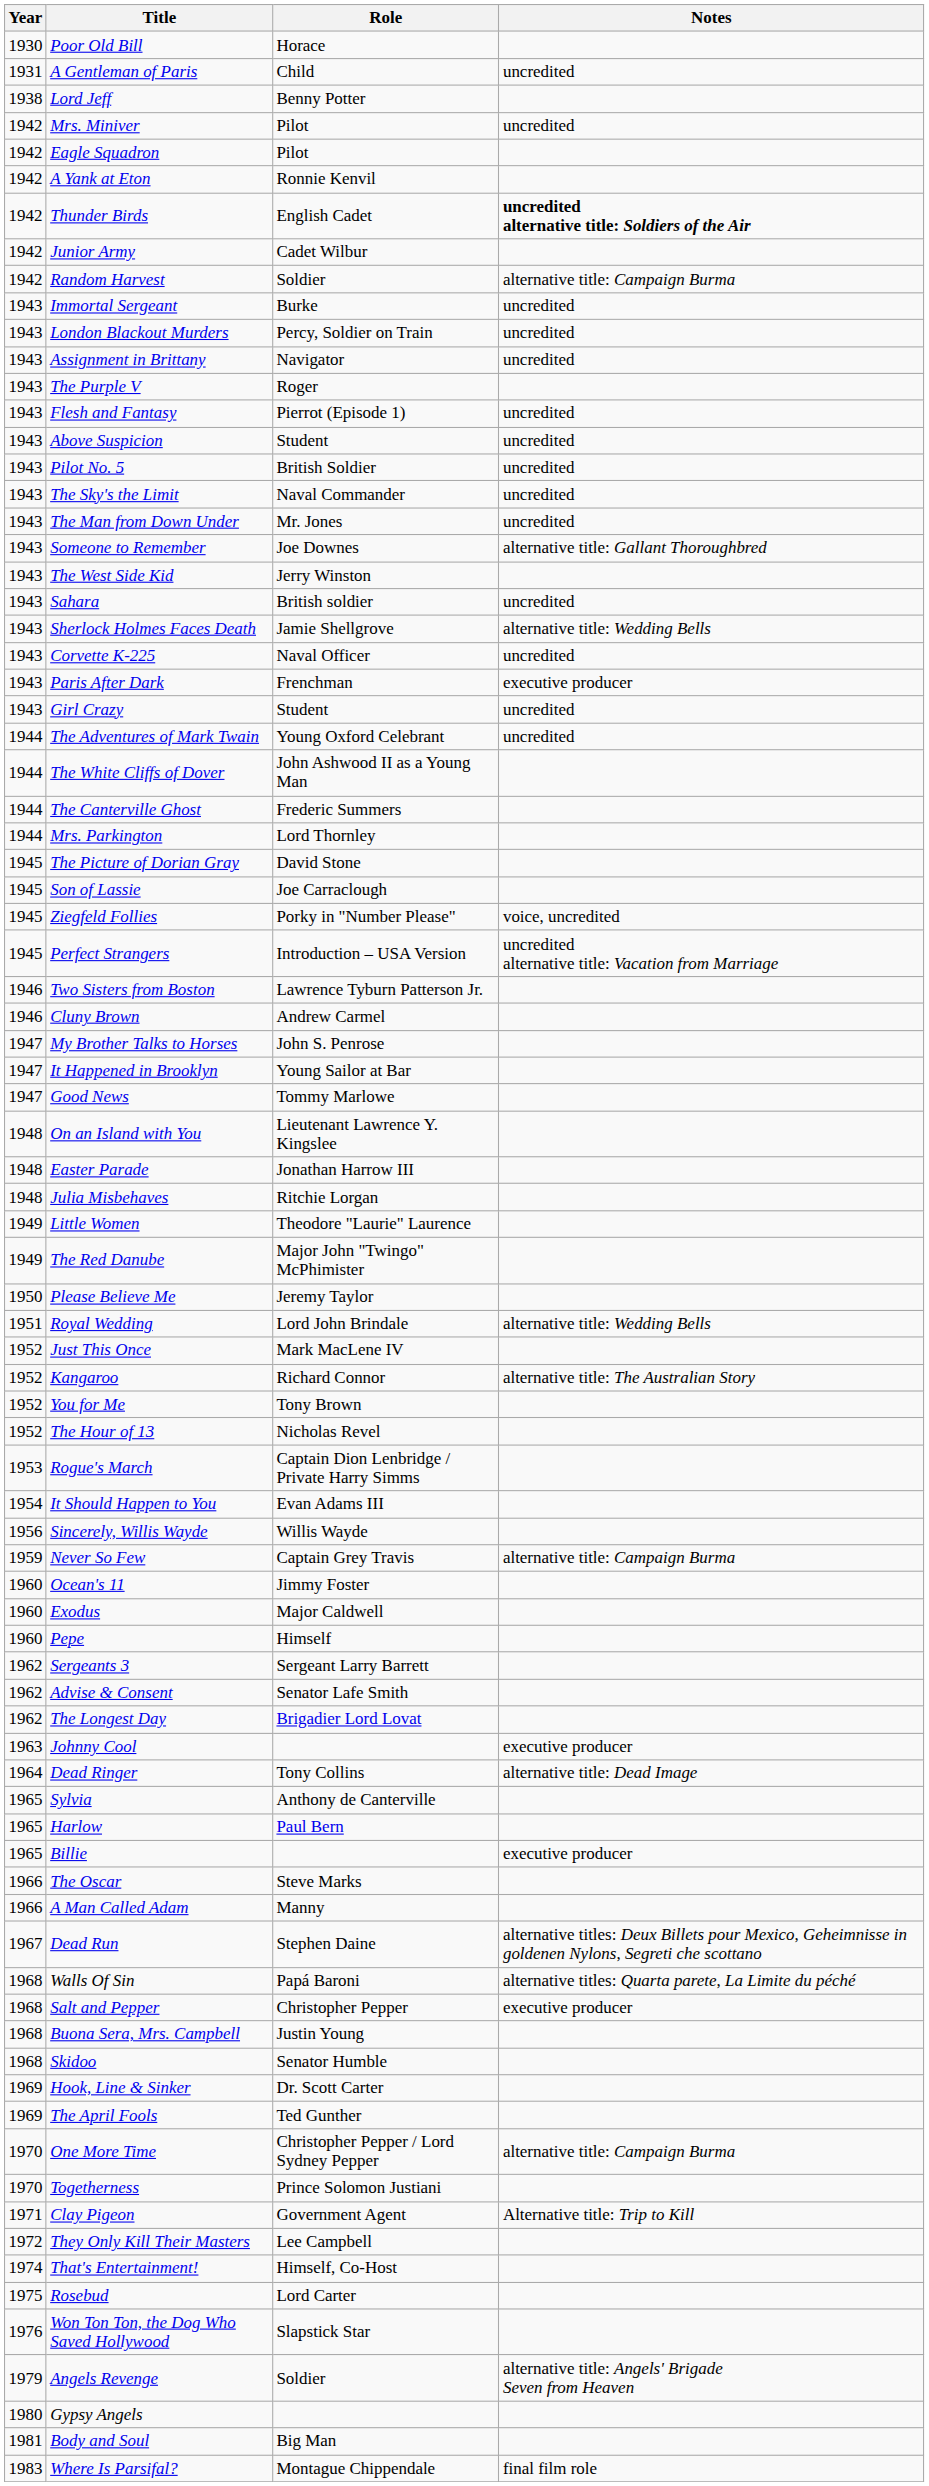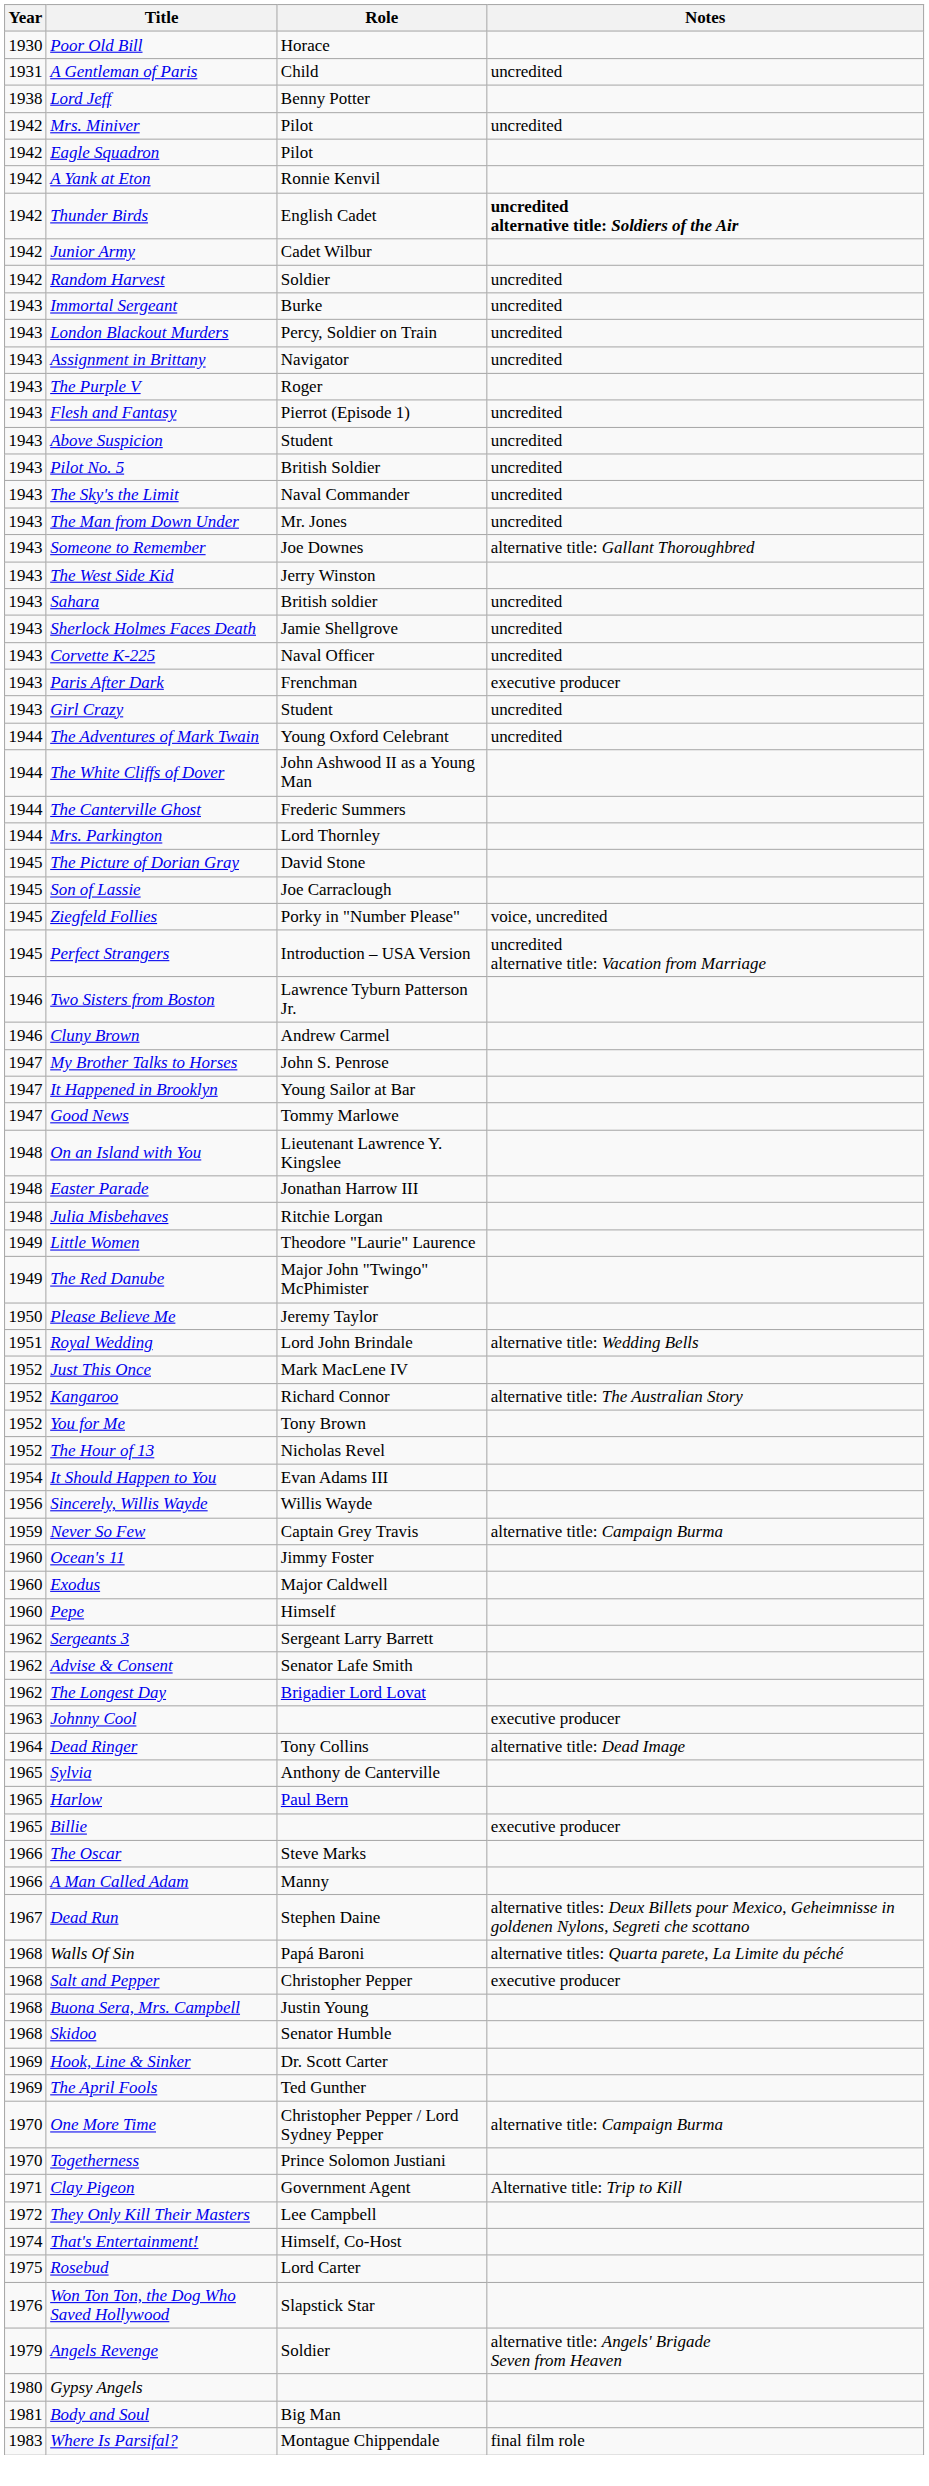Random Harvest | Notes: alternative title: Campaign Burma -> uncredited
Sherlock Holmes Faces Death | Notes: alternative title: Wedding Bells -> uncredited
- row: 1953 | Rogue's March | Captain Dion Lenbridge / Private Harry Simms
